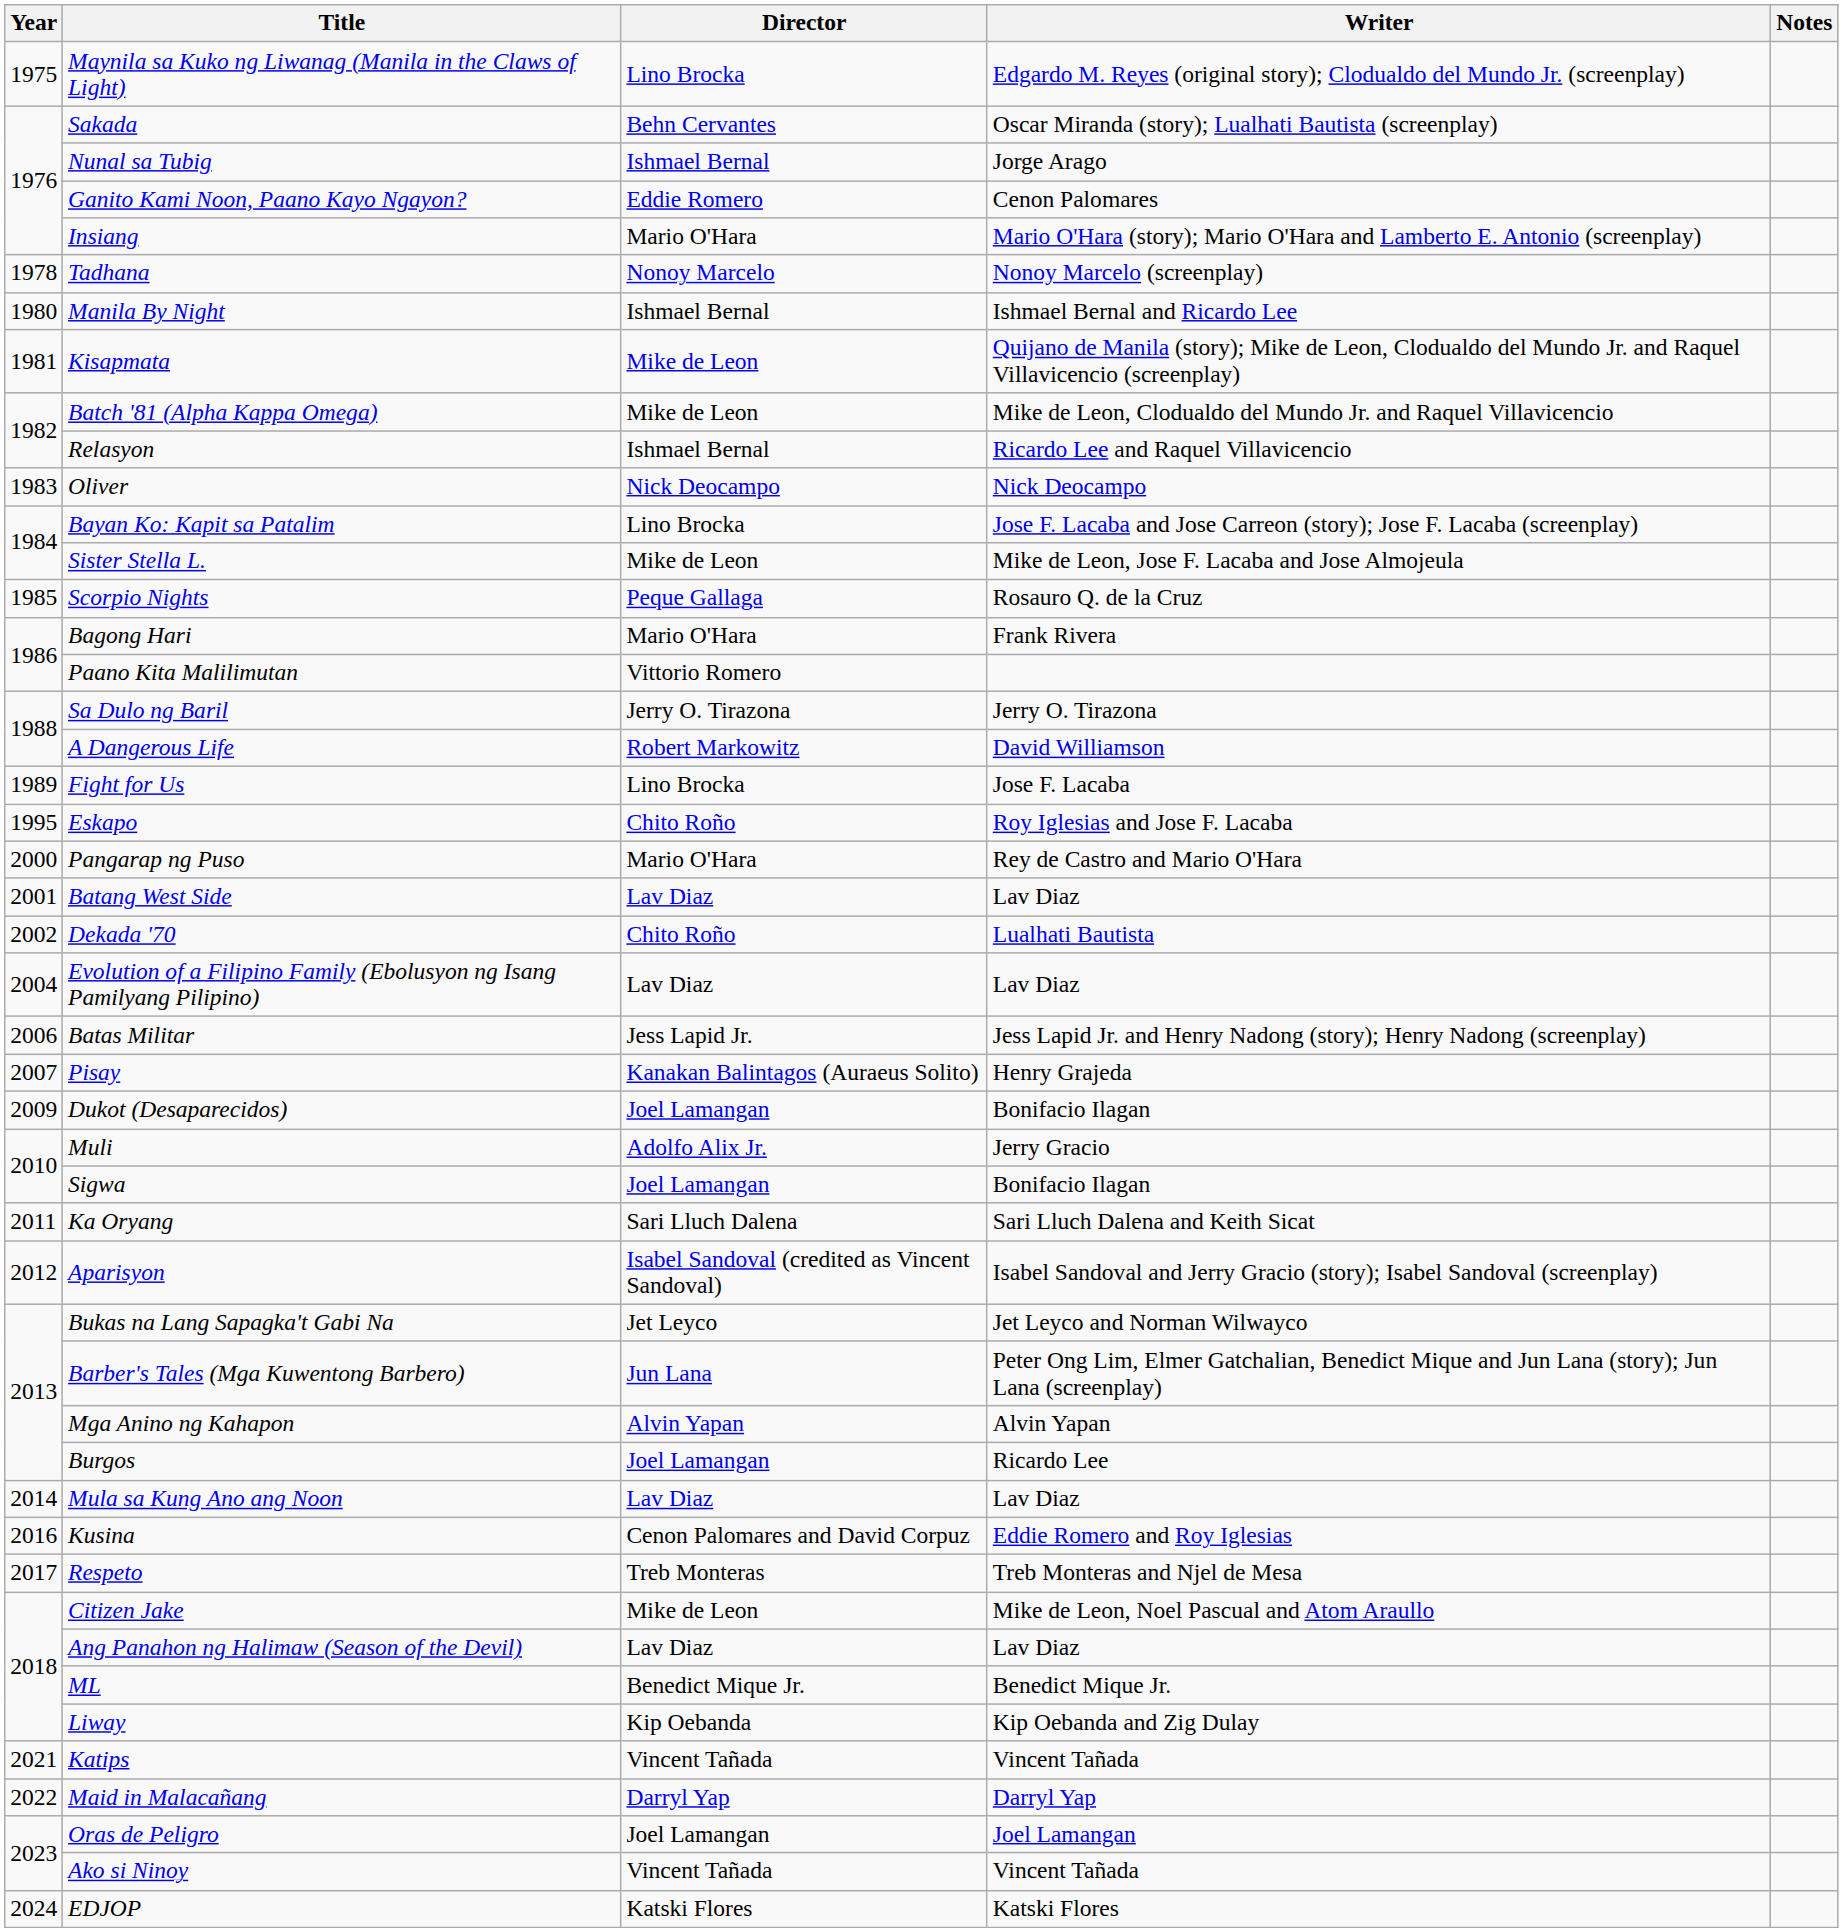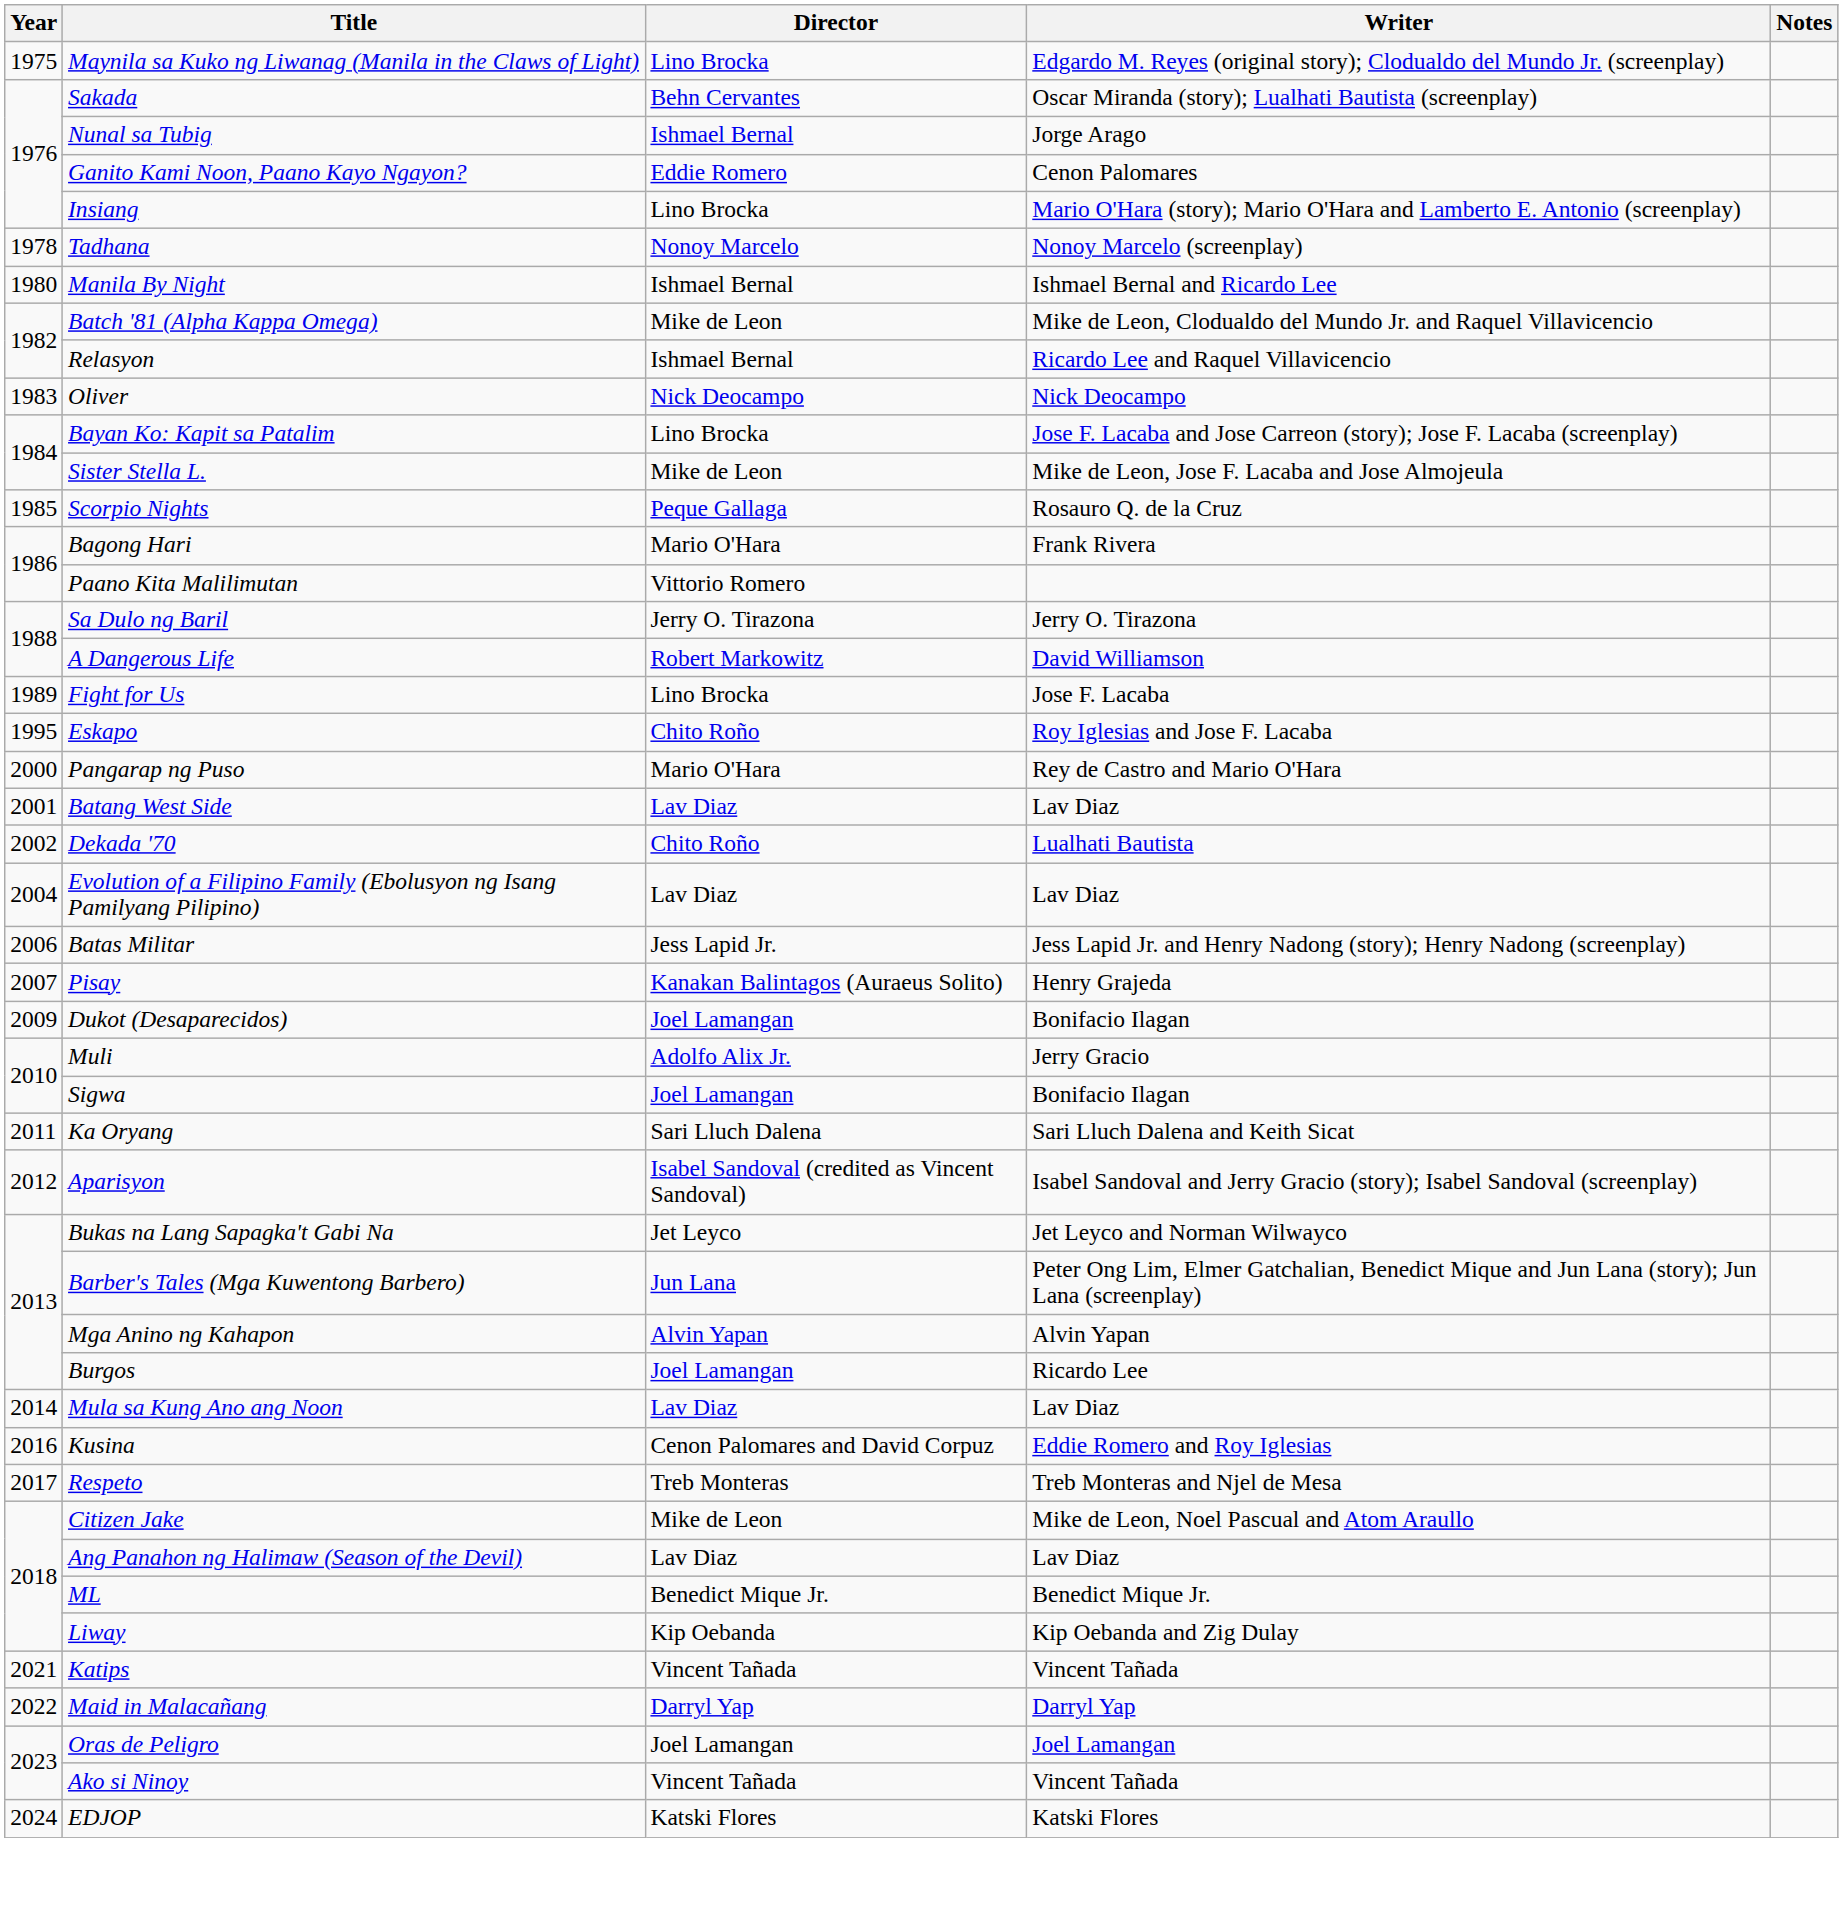Insiang | Director: Mario O'Hara -> Lino Brocka
- row: 1981 | Kisapmata | Mike de Leon | Quijano de Manila (story); Mike de Leon, Clodualdo del Mundo Jr. and Raquel Villavicencio (screenplay)
